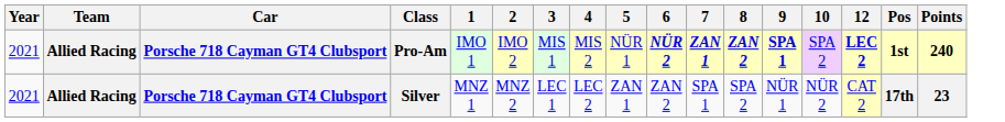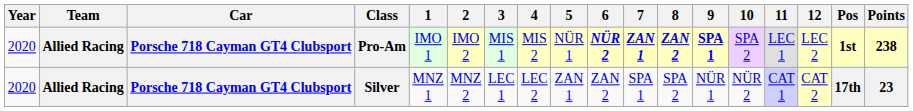+ column: 11 | LEC 1 | CAT 1
Pro-Am | Year: 2021 -> 2020
Pro-Am | 12: bold -> normal
Pro-Am | Points: 240 -> 238
Silver | Year: 2021 -> 2020
